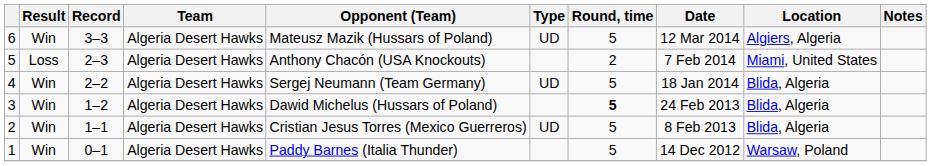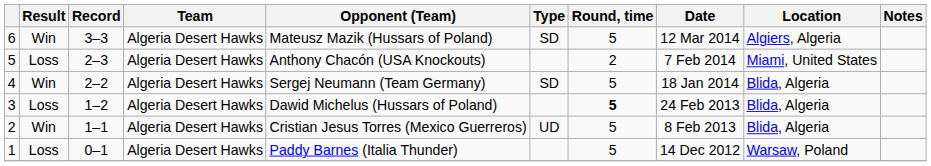6 | Type: UD -> SD
4 | Type: UD -> SD
3 | Result: Win -> Loss
1 | Result: Win -> Loss
